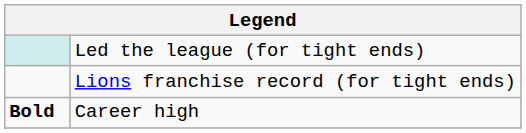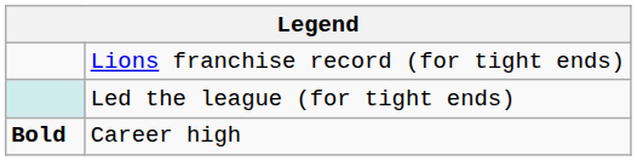rows swapped: Lions franchise record (for tight ends) <-> Led the league (for tight ends)
